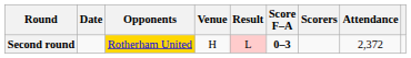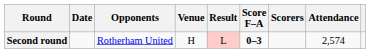Second round | Opponents: gold background -> no background
Second round | Attendance: 2,372 -> 2,574
